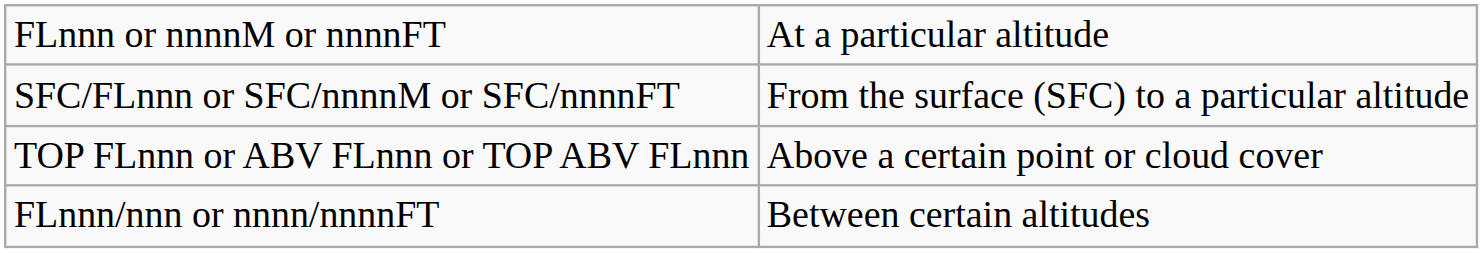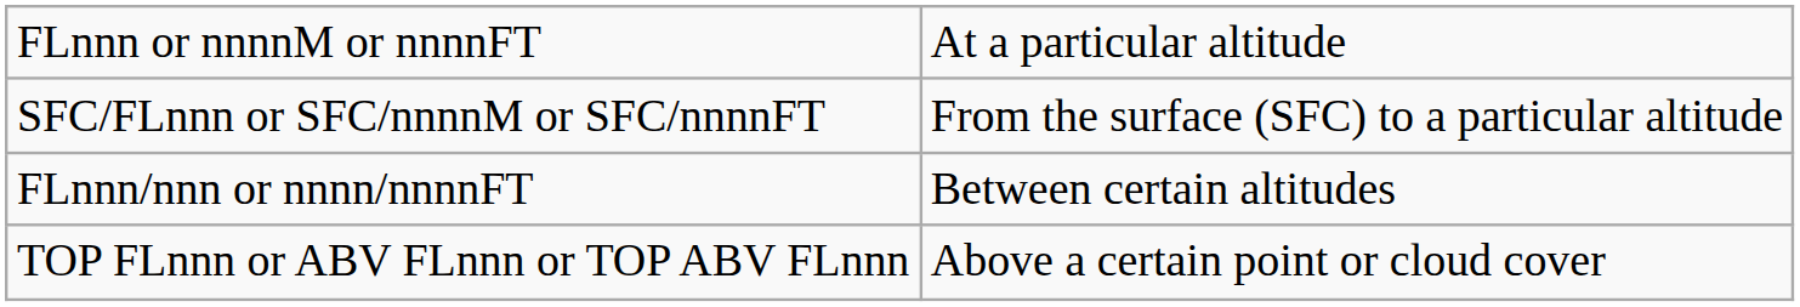rows swapped: FLnnn/nnn or nnnn/nnnnFT <-> TOP FLnnn or ABV FLnnn or TOP ABV FLnnn
